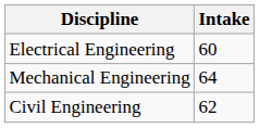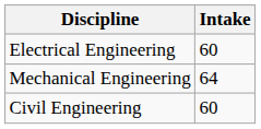Civil Engineering | Intake: 62 -> 60
